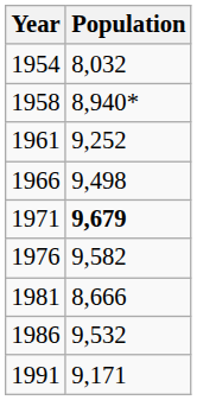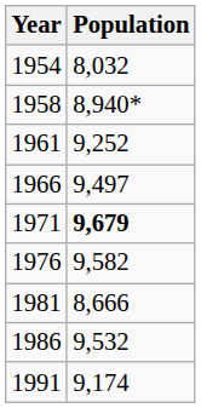1966 | Population: 9,498 -> 9,497
1991 | Population: 9,171 -> 9,174
